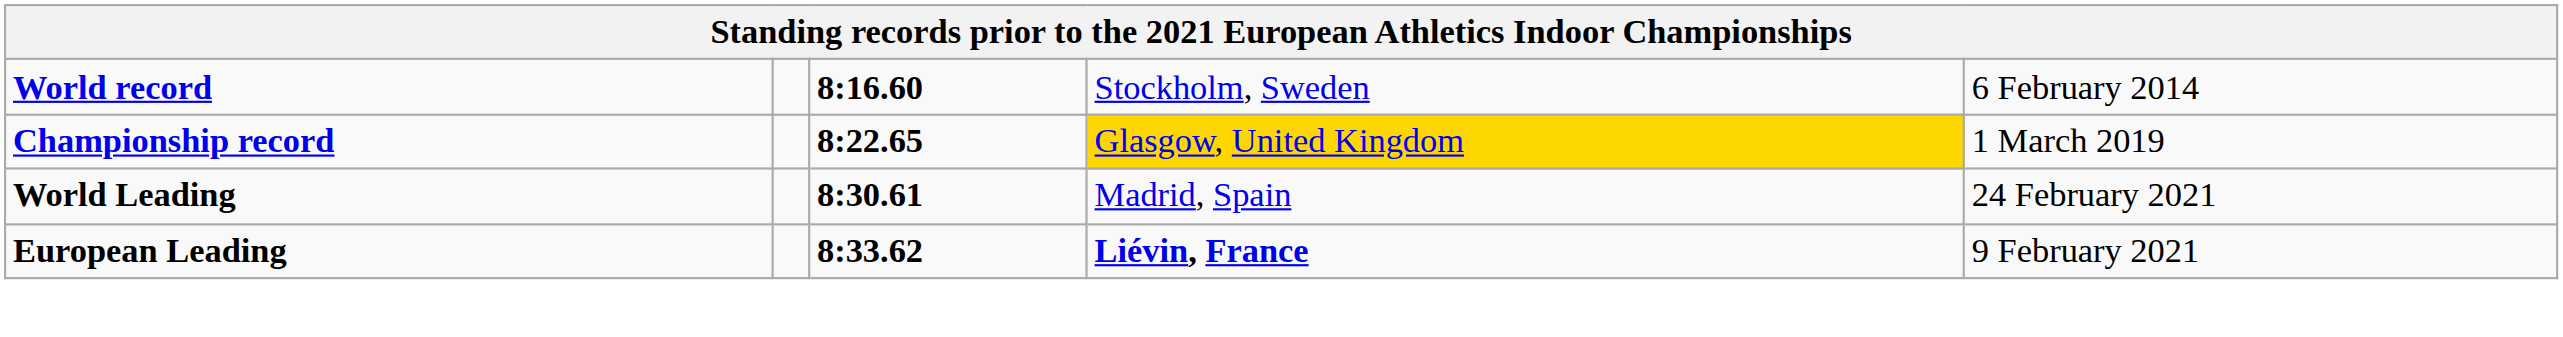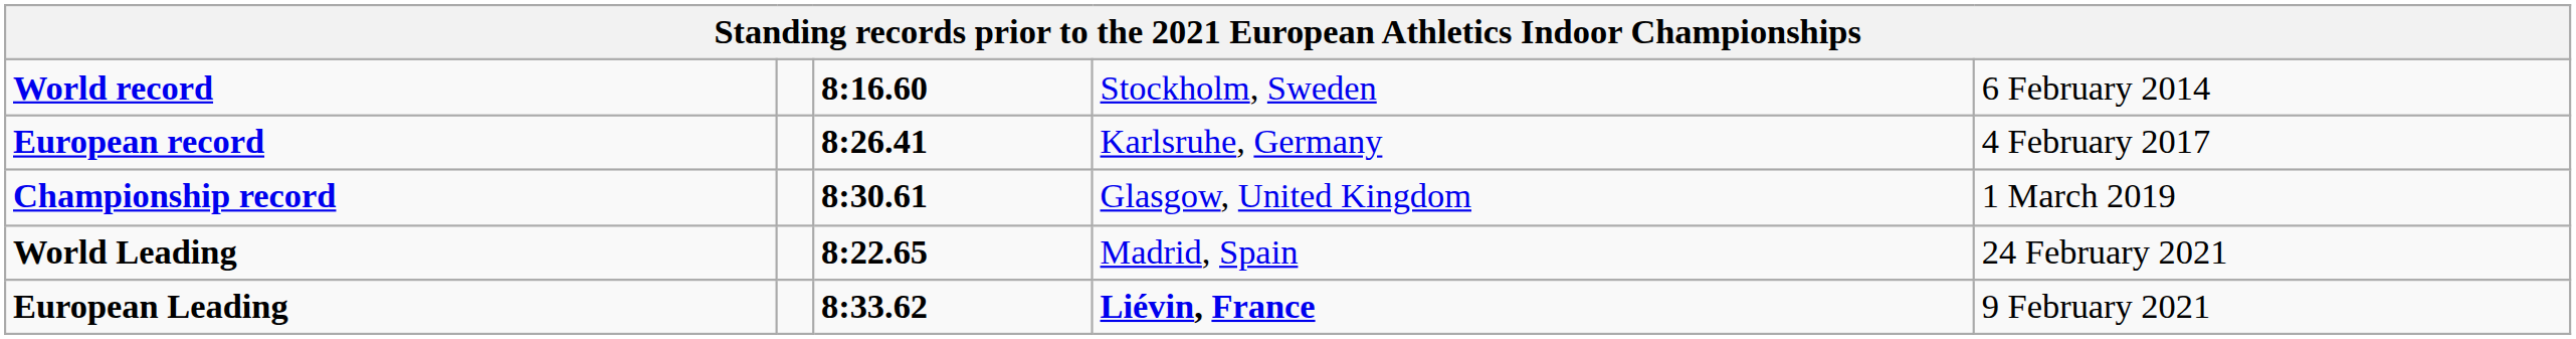+ row: European record | 8:26.41 | Karlsruhe, Germany | 4 February 2017
Championship record | column 3: 8:22.65 -> 8:30.61
Championship record | column 4: gold background -> no background
World Leading | column 3: 8:30.61 -> 8:22.65
